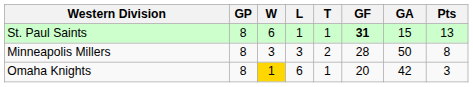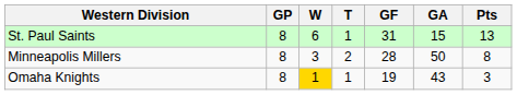- column: L | 1 | 3 | 6
St. Paul Saints | GF: bold -> normal
Omaha Knights | GF: 20 -> 19
Omaha Knights | GA: 42 -> 43
